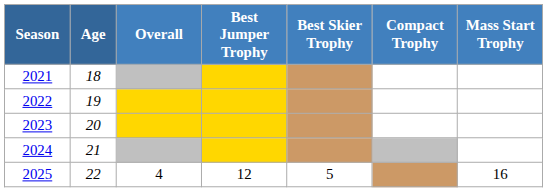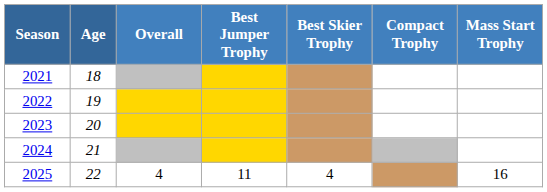2025 | Best Jumper Trophy: 12 -> 11
2025 | Best Skier Trophy: 5 -> 4
